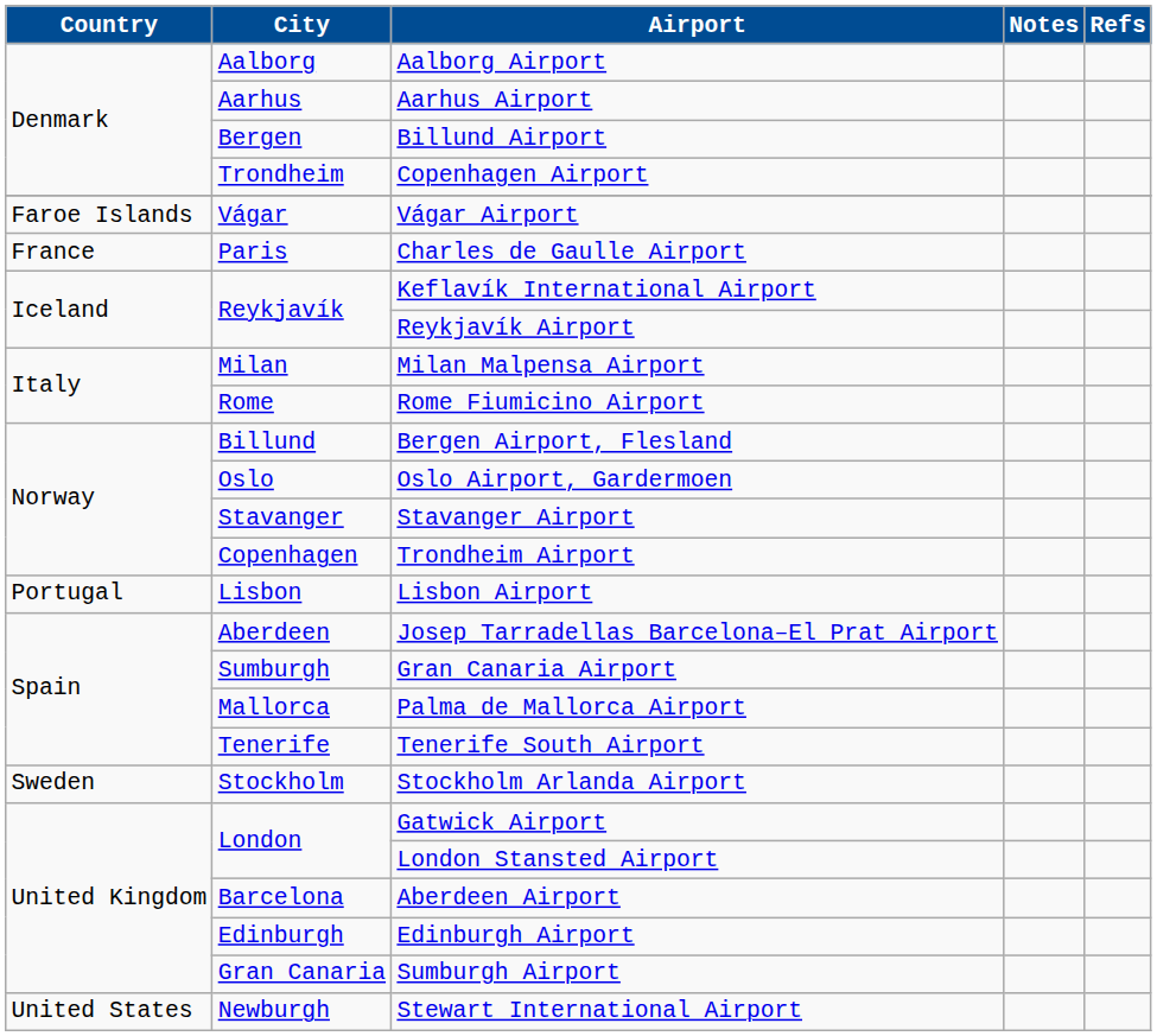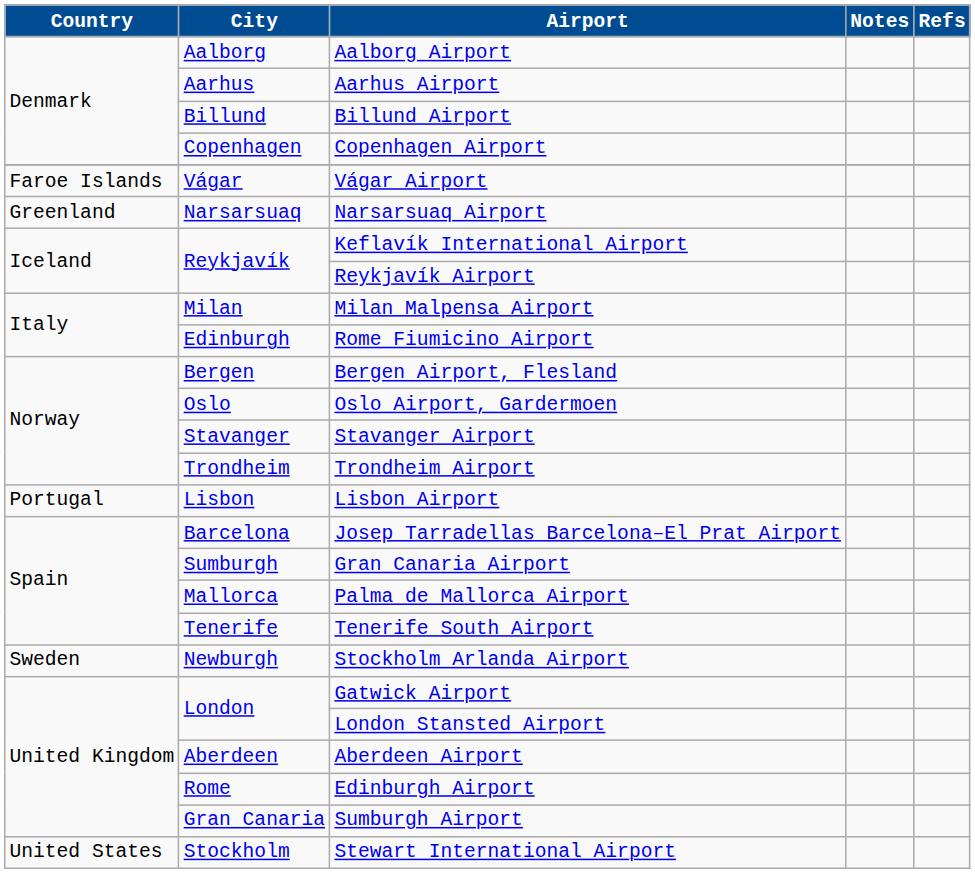Billund Airport | City: Bergen -> Billund
Copenhagen Airport | City: Trondheim -> Copenhagen
- row: France | Paris | Charles de Gaulle Airport
+ row: Greenland | Narsarsuaq | Narsarsuaq Airport
Rome Fiumicino Airport | City: Rome -> Edinburgh
Bergen Airport, Flesland | City: Billund -> Bergen
Trondheim Airport | City: Copenhagen -> Trondheim
Josep Tarradellas Barcelona–El Prat Airport | City: Aberdeen -> Barcelona
Stockholm Arlanda Airport | City: Stockholm -> Newburgh
Aberdeen Airport | City: Barcelona -> Aberdeen
Edinburgh Airport | City: Edinburgh -> Rome
Stewart International Airport | City: Newburgh -> Stockholm
